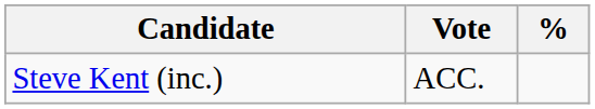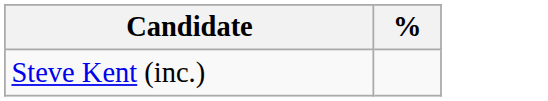- column: Vote | ACC.
